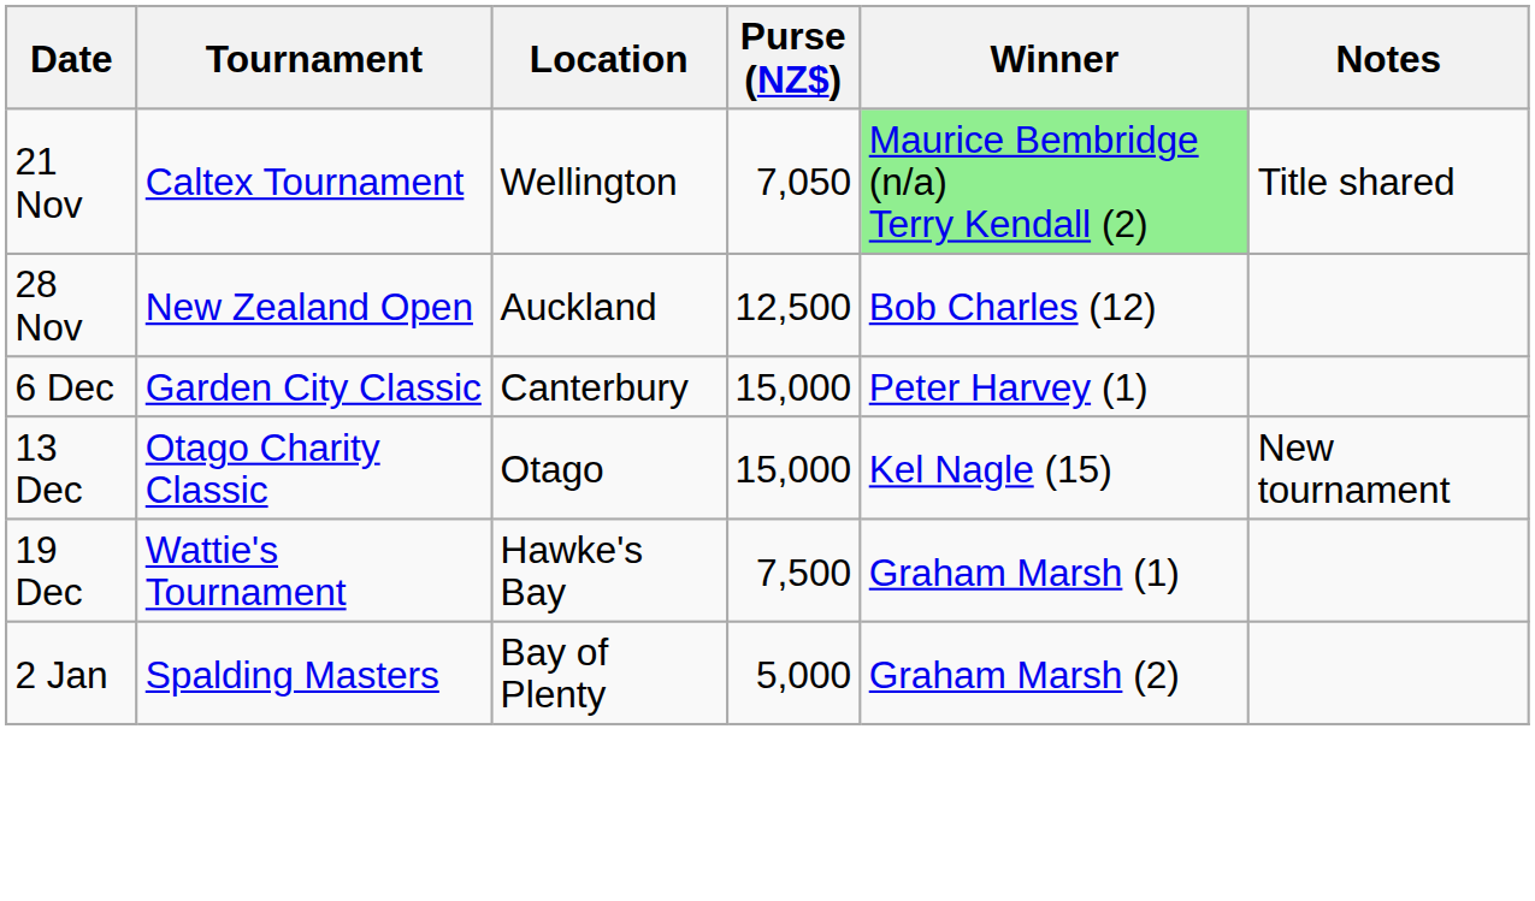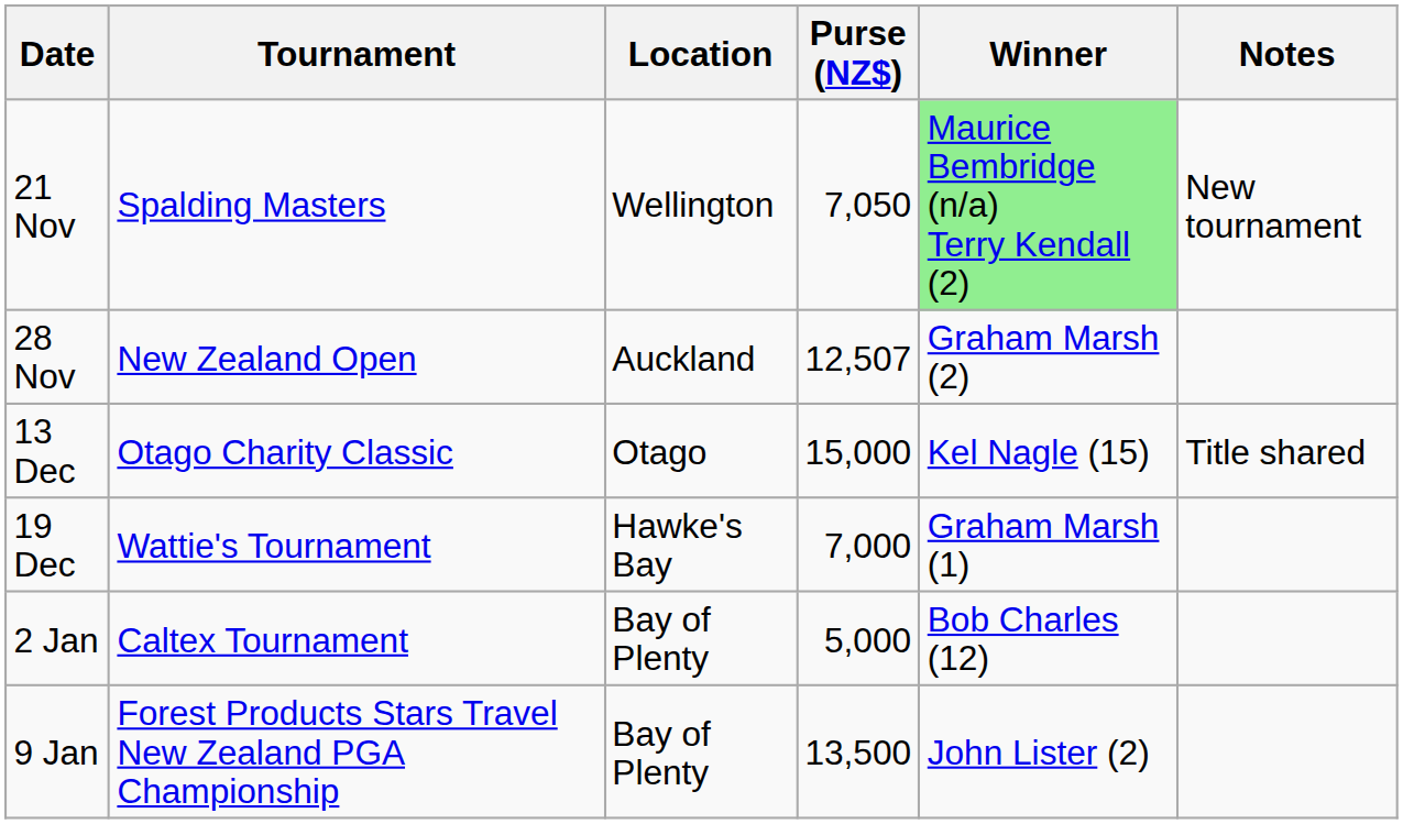21 Nov | Tournament: Caltex Tournament -> Spalding Masters
21 Nov | Notes: Title shared -> New tournament
28 Nov | Purse (NZ$): 12,500 -> 12,507
28 Nov | Winner: Bob Charles (12) -> Graham Marsh (2)
- row: 6 Dec | Garden City Classic | Canterbury | 15,000 | Peter Harvey (1)
13 Dec | Notes: New tournament -> Title shared
19 Dec | Purse (NZ$): 7,500 -> 7,000
2 Jan | Tournament: Spalding Masters -> Caltex Tournament
2 Jan | Winner: Graham Marsh (2) -> Bob Charles (12)
+ row: 9 Jan | Forest Products Stars Travel New Zealand PGA Championship | Bay of Plenty | 13,500 | John Lister (2)
